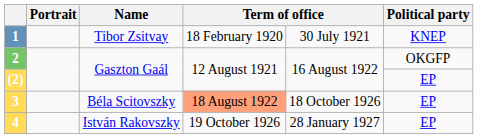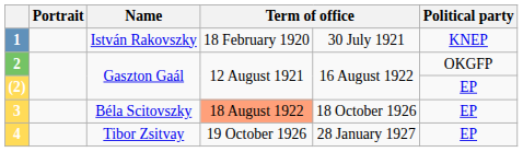1 | Name: Tibor Zsitvay -> István Rakovszky
4 | Name: István Rakovszky -> Tibor Zsitvay
